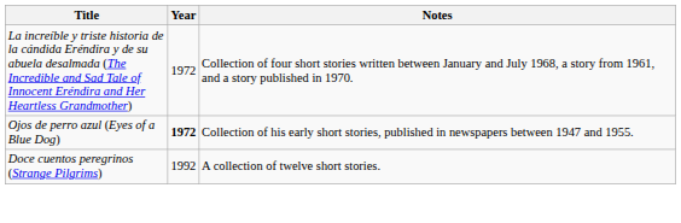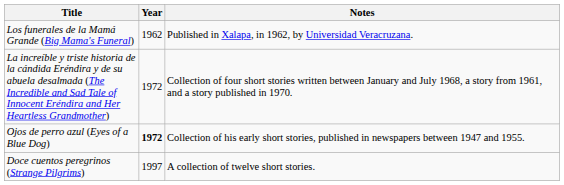+ row: Los funerales de la Mamá Grande (Big Mama's Funeral) | 1962 | Published in Xalapa, in 1962, by Universidad Veracruzana.
Doce cuentos peregrinos (Strange Pilgrims) | Year: 1992 -> 1997
